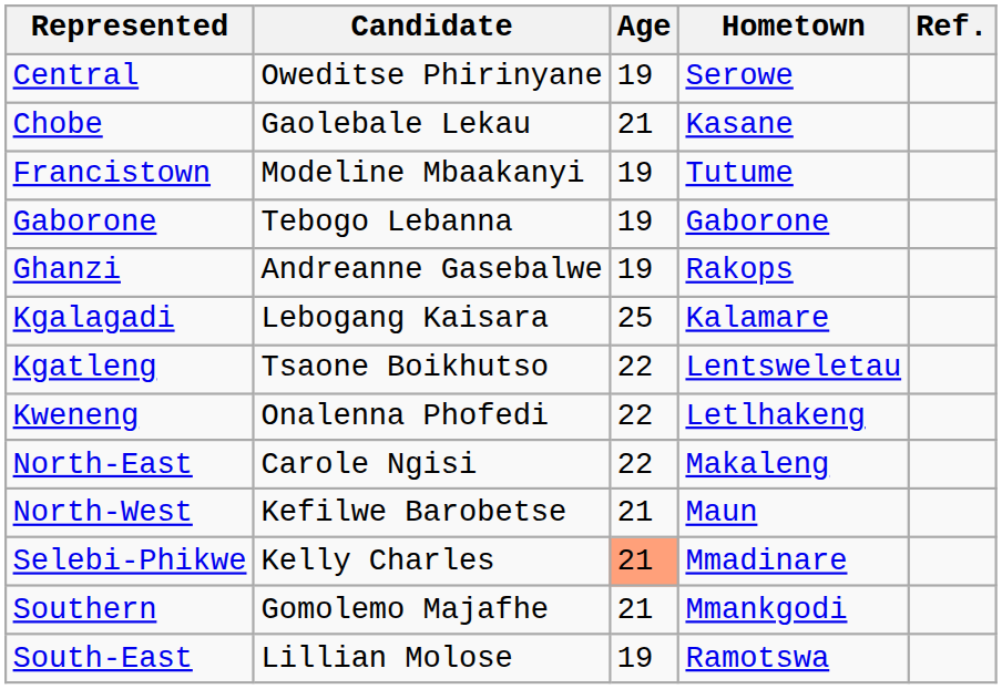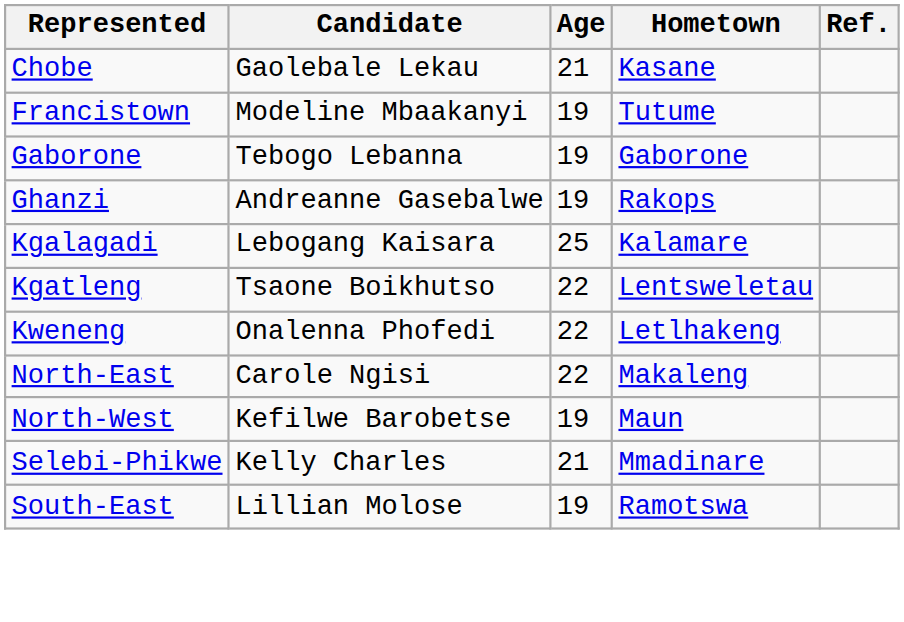- row: Central | Oweditse Phirinyane | 19 | Serowe
North-West | Age: 21 -> 19
Selebi-Phikwe | Age: lightsalmon background -> no background
- row: Southern | Gomolemo Majafhe | 21 | Mmankgodi
